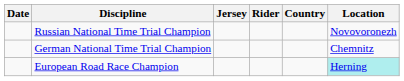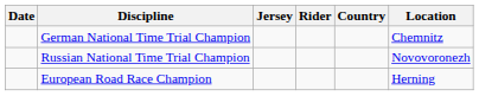rows swapped: Russian National Time Trial Champion <-> German National Time Trial Champion
European Road Race Champion | Location: paleturquoise background -> no background
